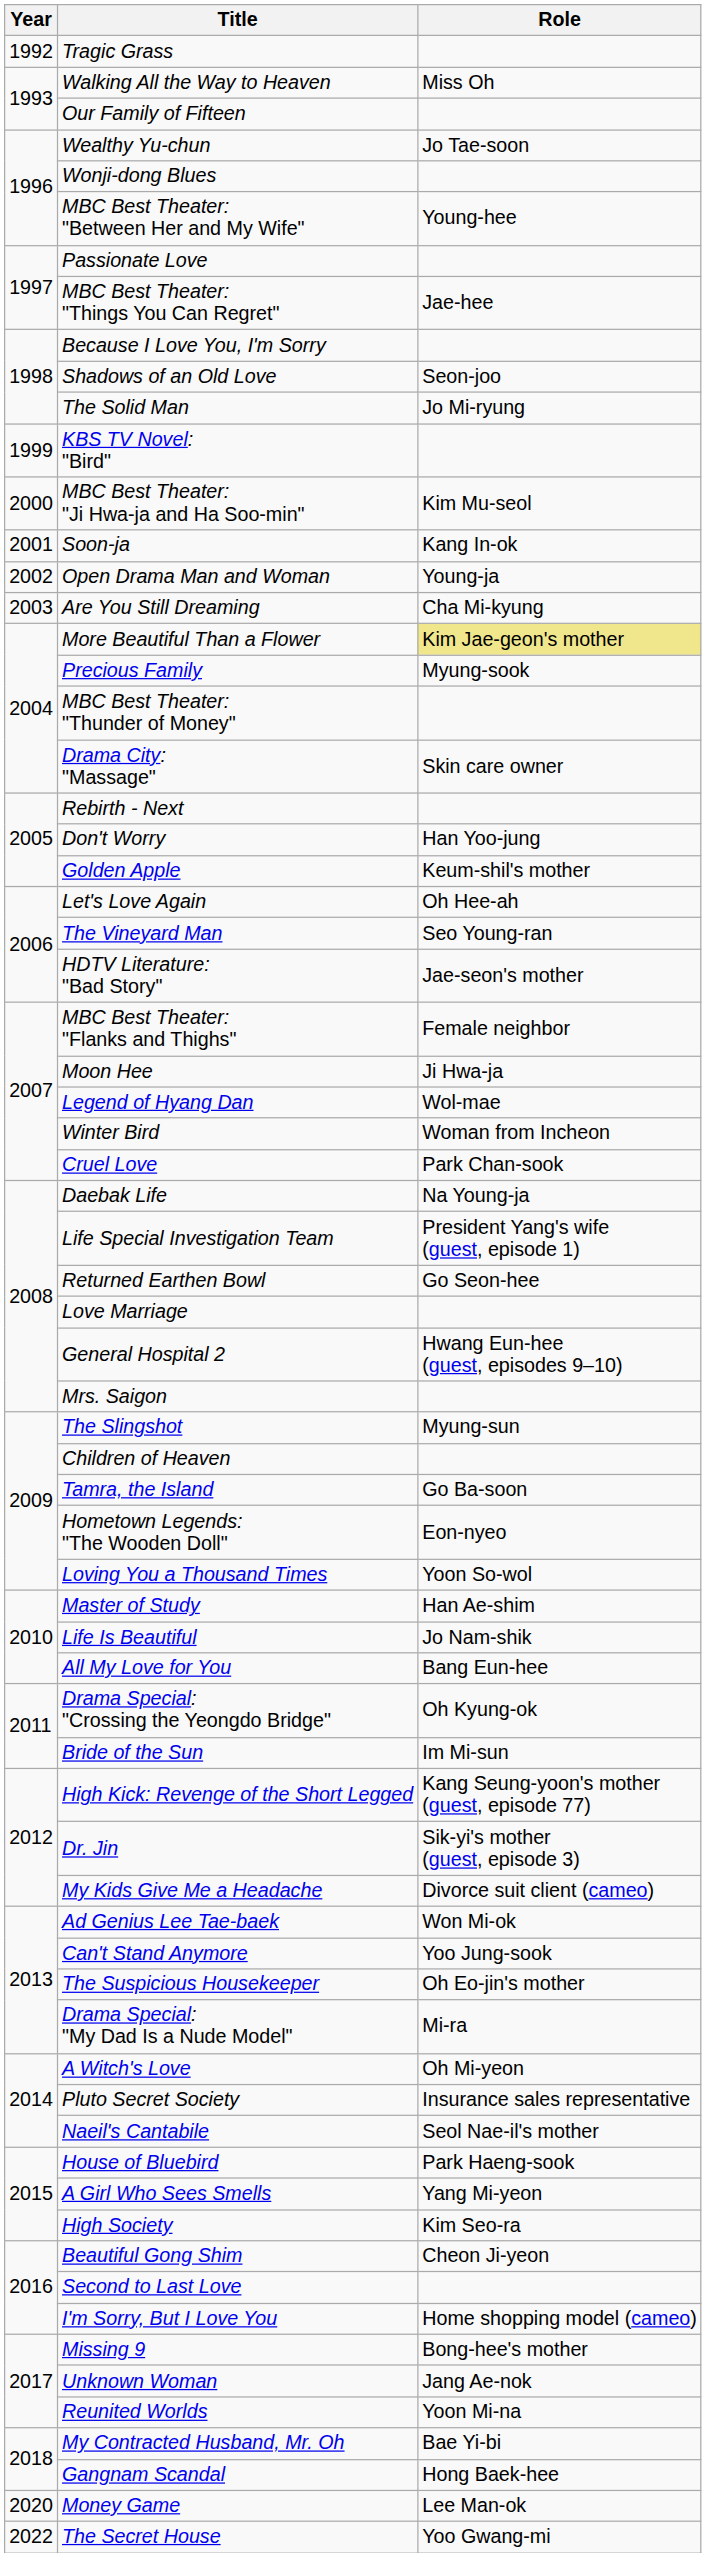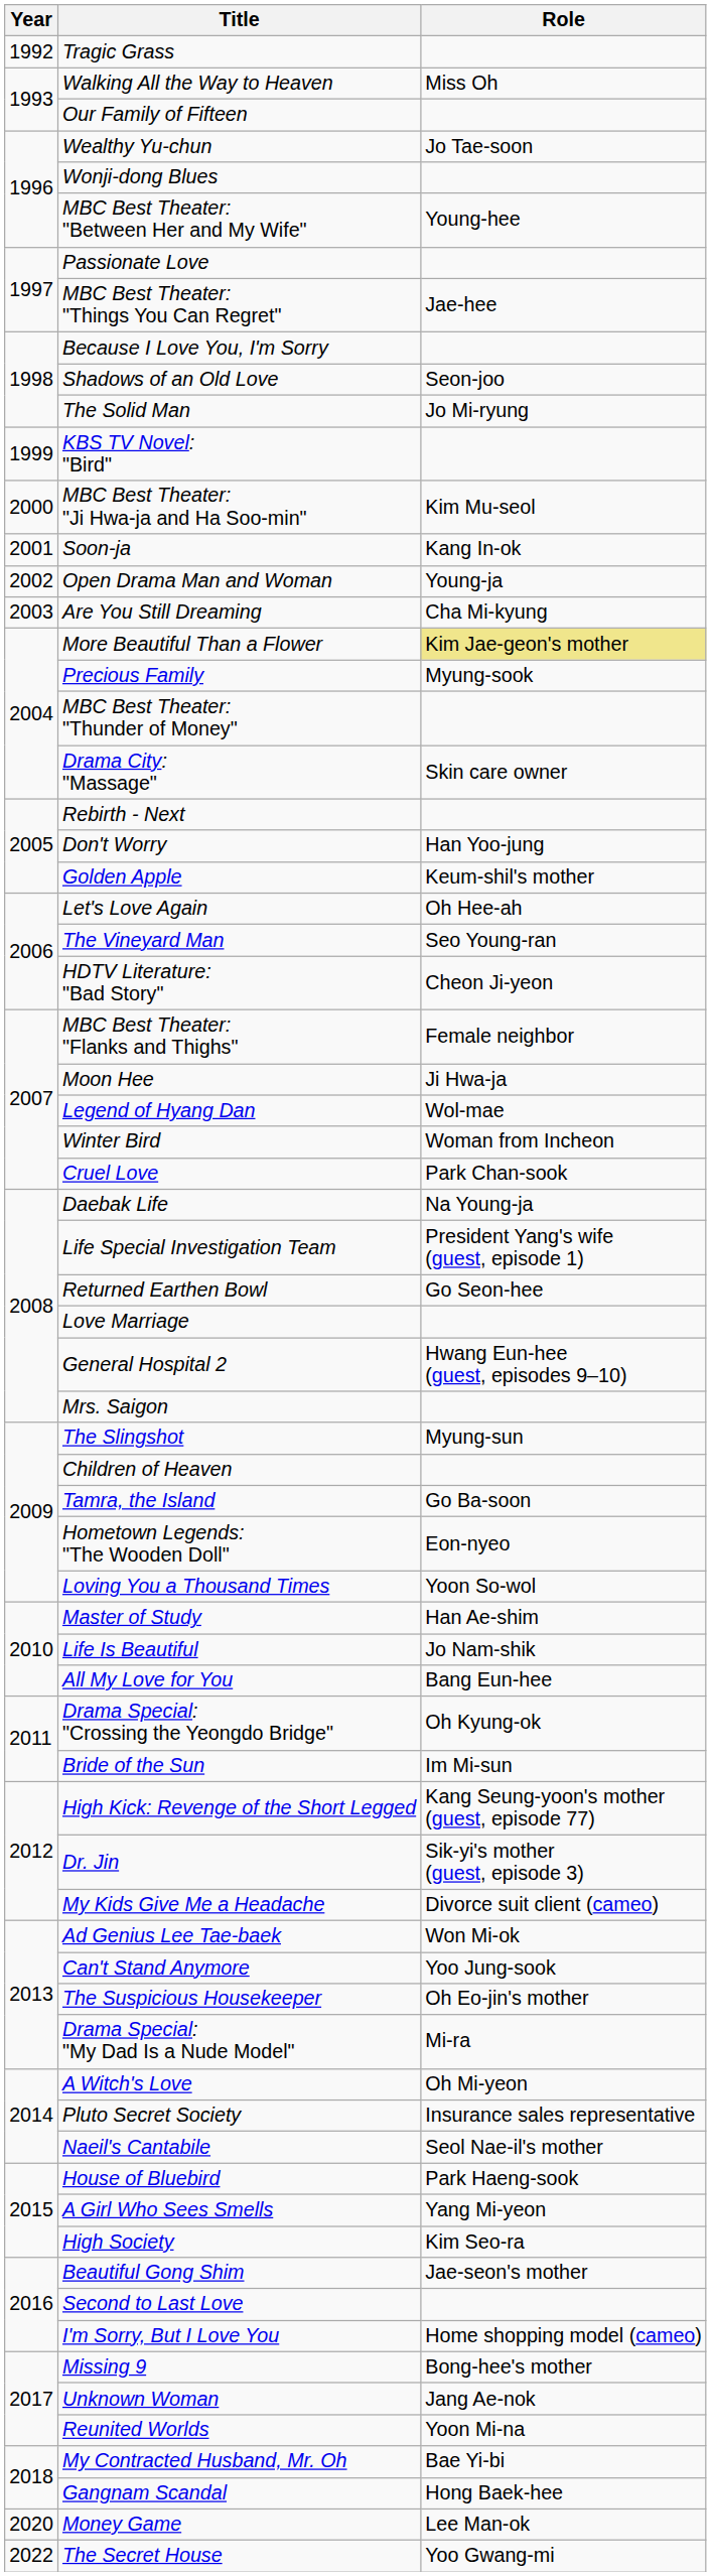HDTV Literature: "Bad Story" | Role: Jae-seon's mother -> Cheon Ji-yeon
Beautiful Gong Shim | Role: Cheon Ji-yeon -> Jae-seon's mother
